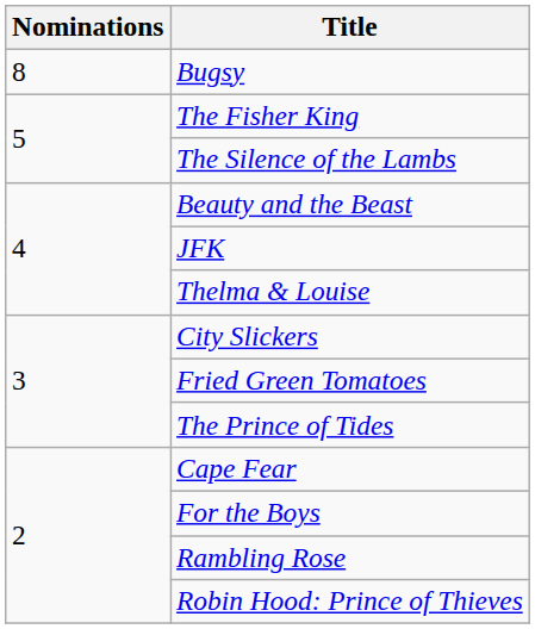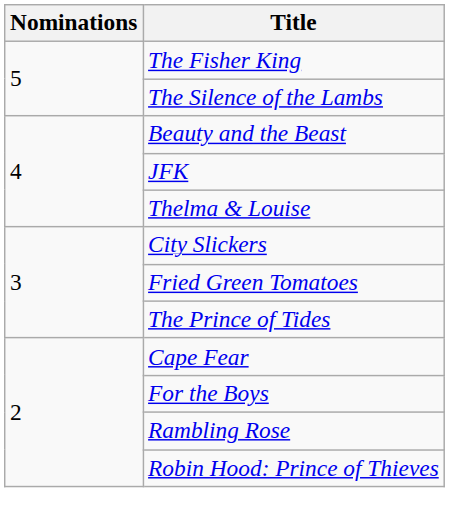- row: 8 | Bugsy
